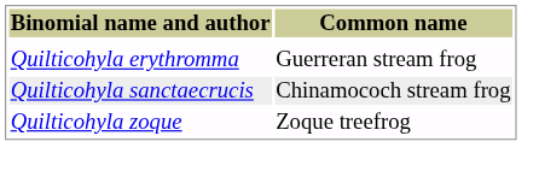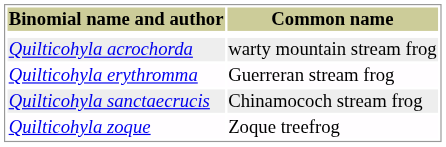+ row: Quilticohyla acrochorda | warty mountain stream frog
